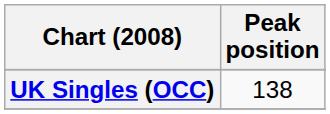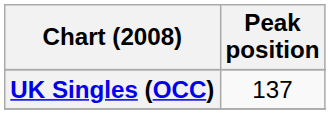UK Singles (OCC) | Peak position: 138 -> 137
